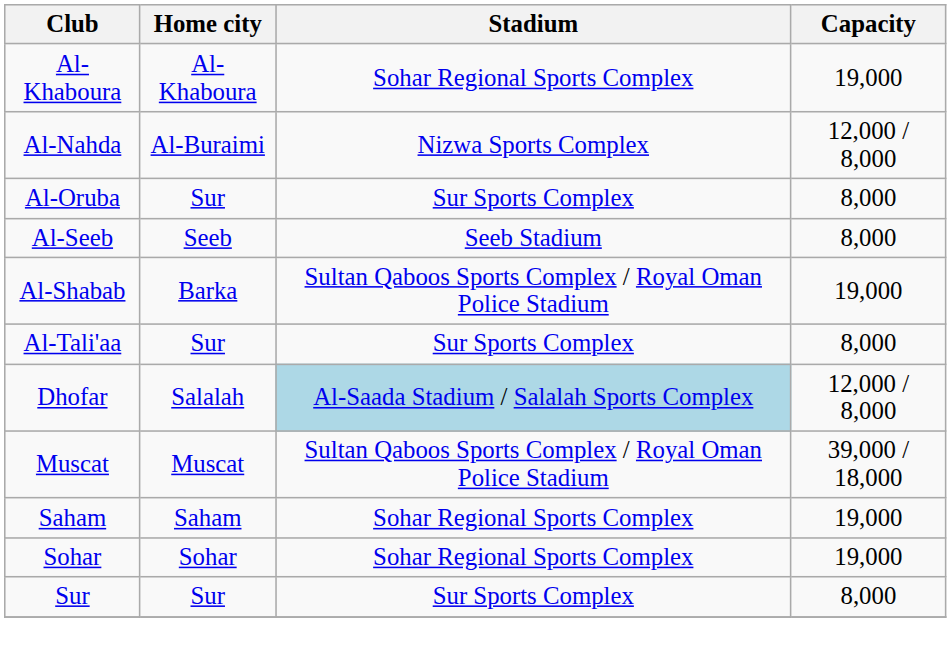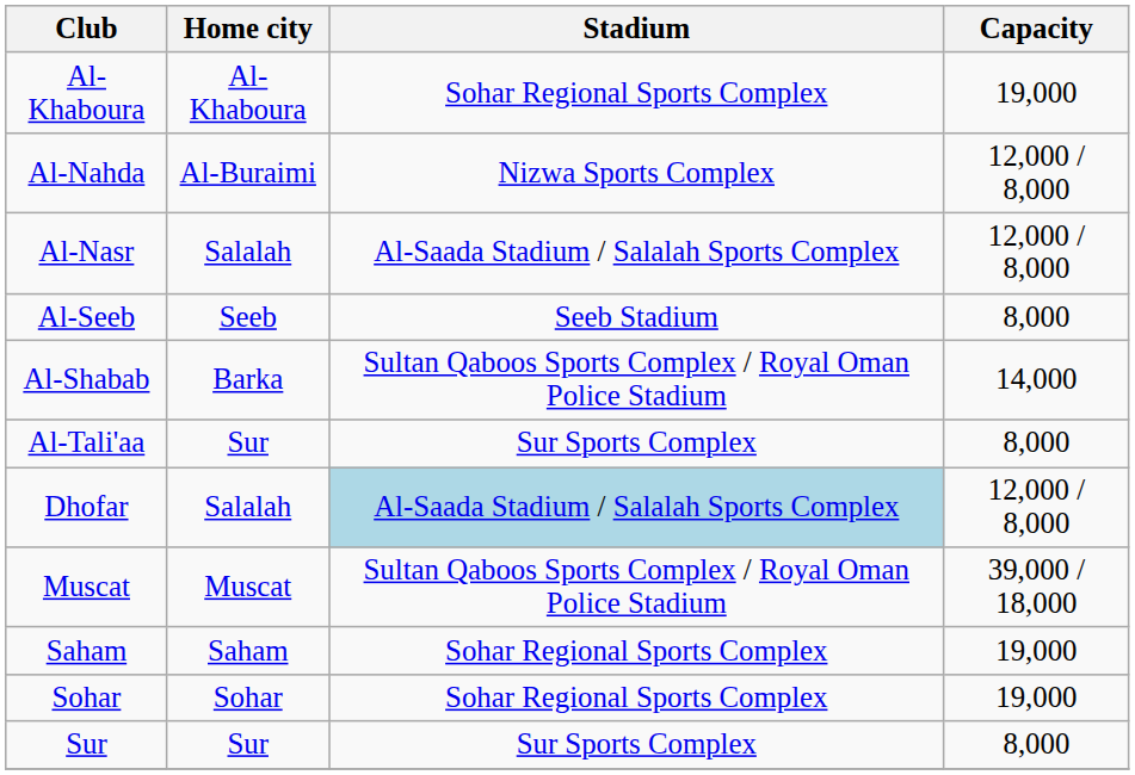+ row: Al-Nasr | Salalah | Al-Saada Stadium / Salalah Sports Complex | 12,000 / 8,000
- row: Al-Oruba | Sur | Sur Sports Complex | 8,000
Al-Shabab | Capacity: 19,000 -> 14,000
